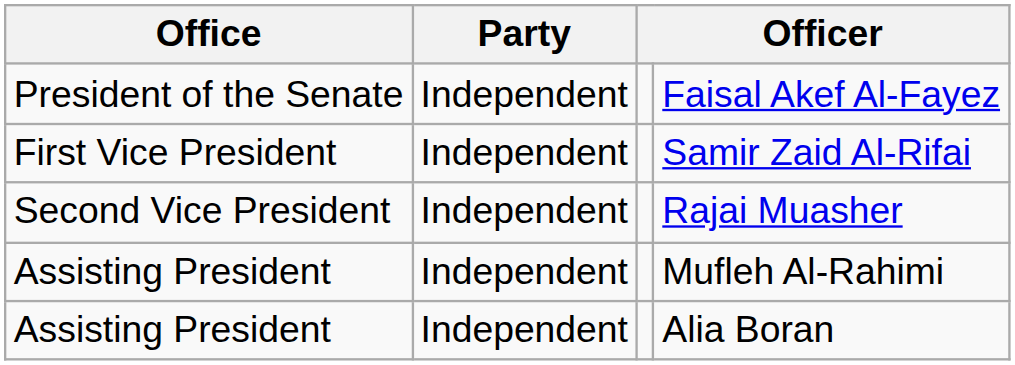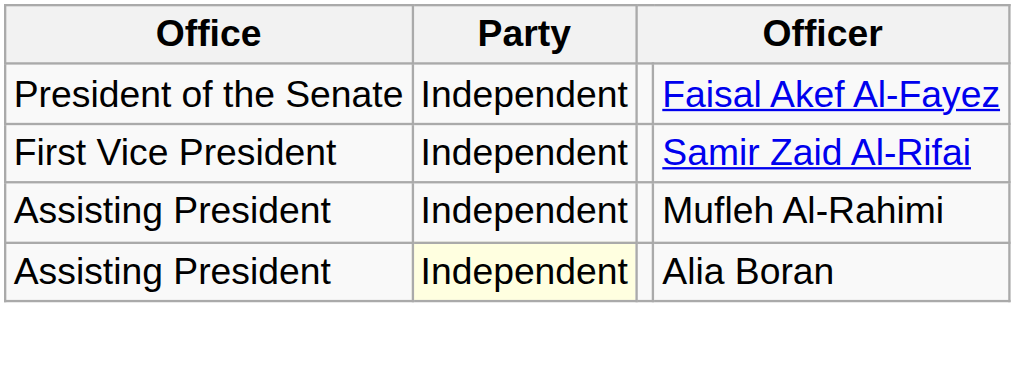- row: Second Vice President | Independent | Rajai Muasher
Alia Boran | Party: no background -> lightyellow background
